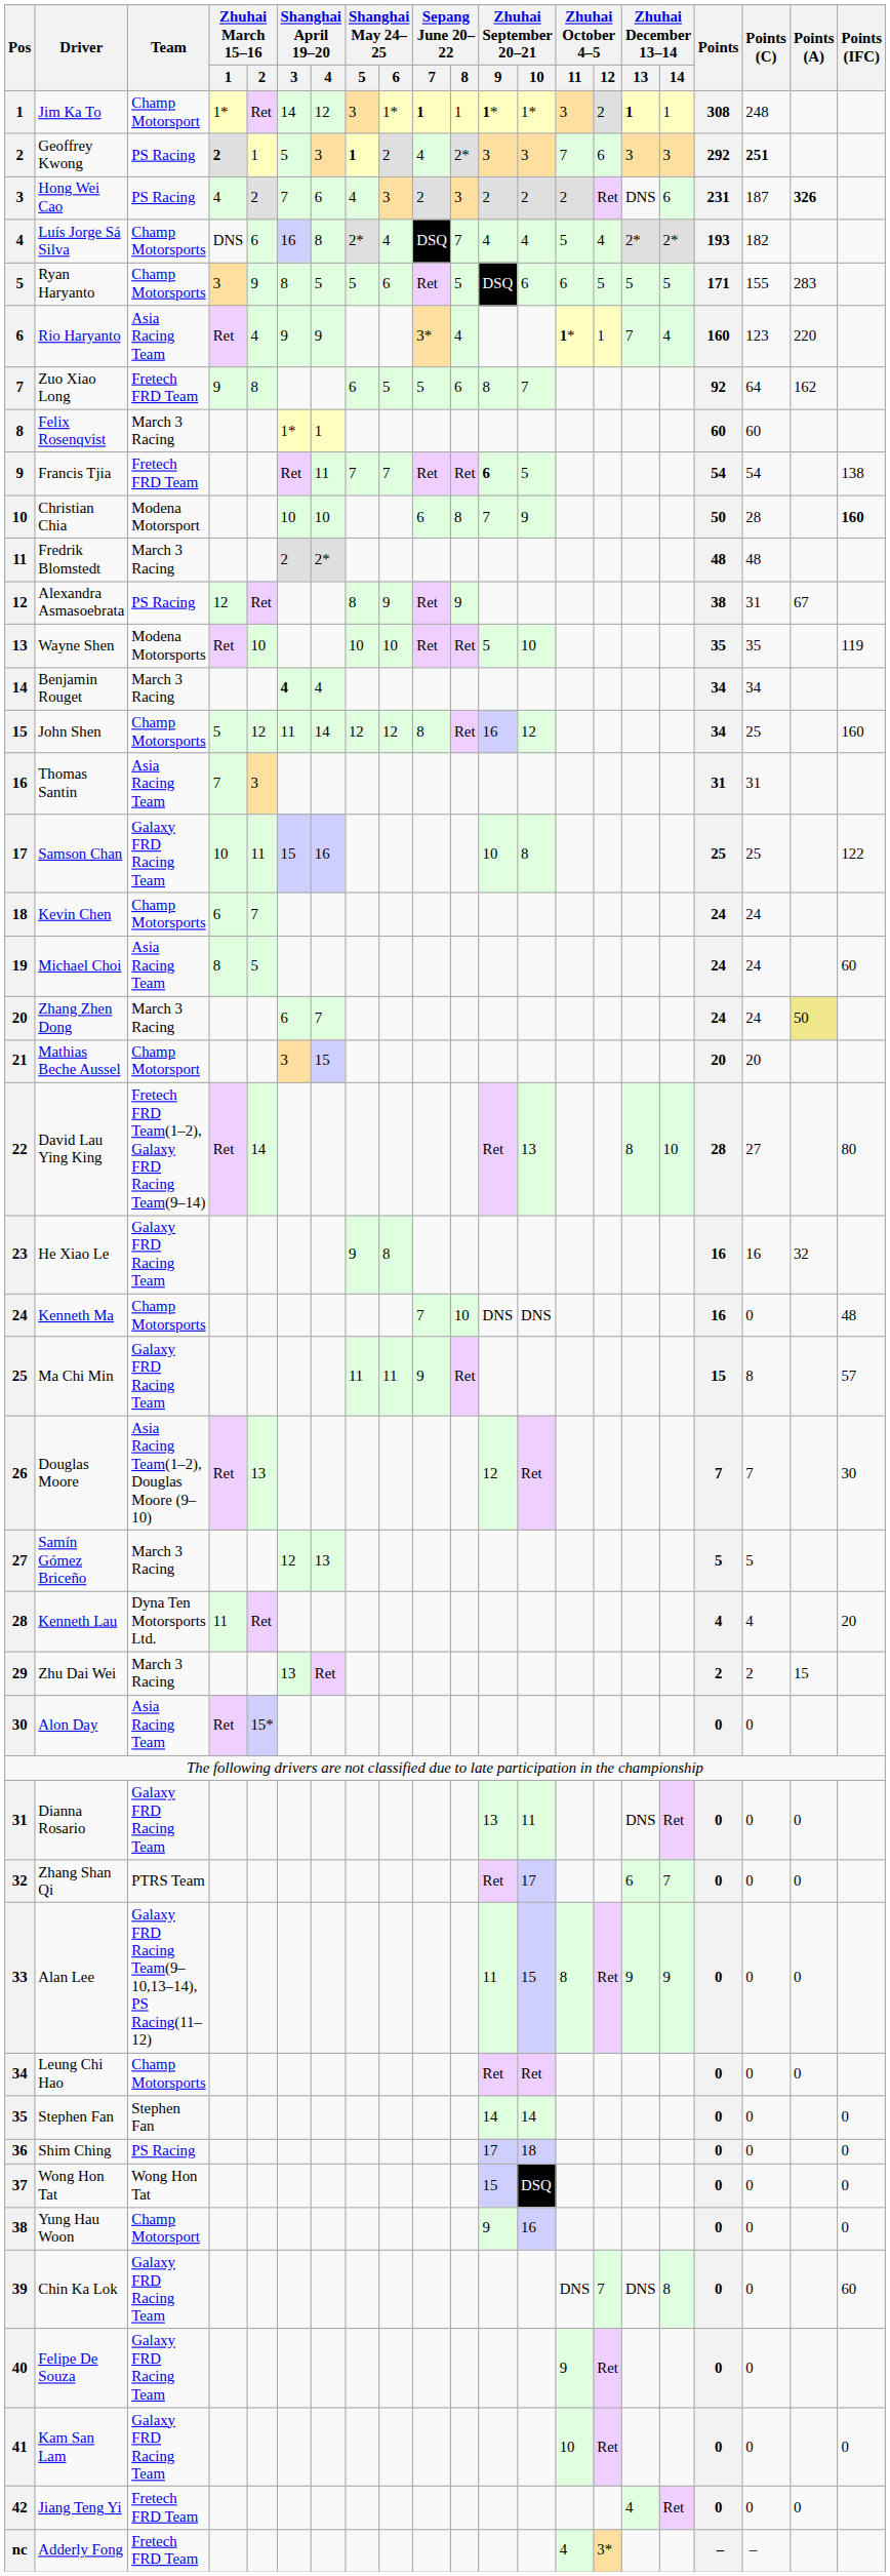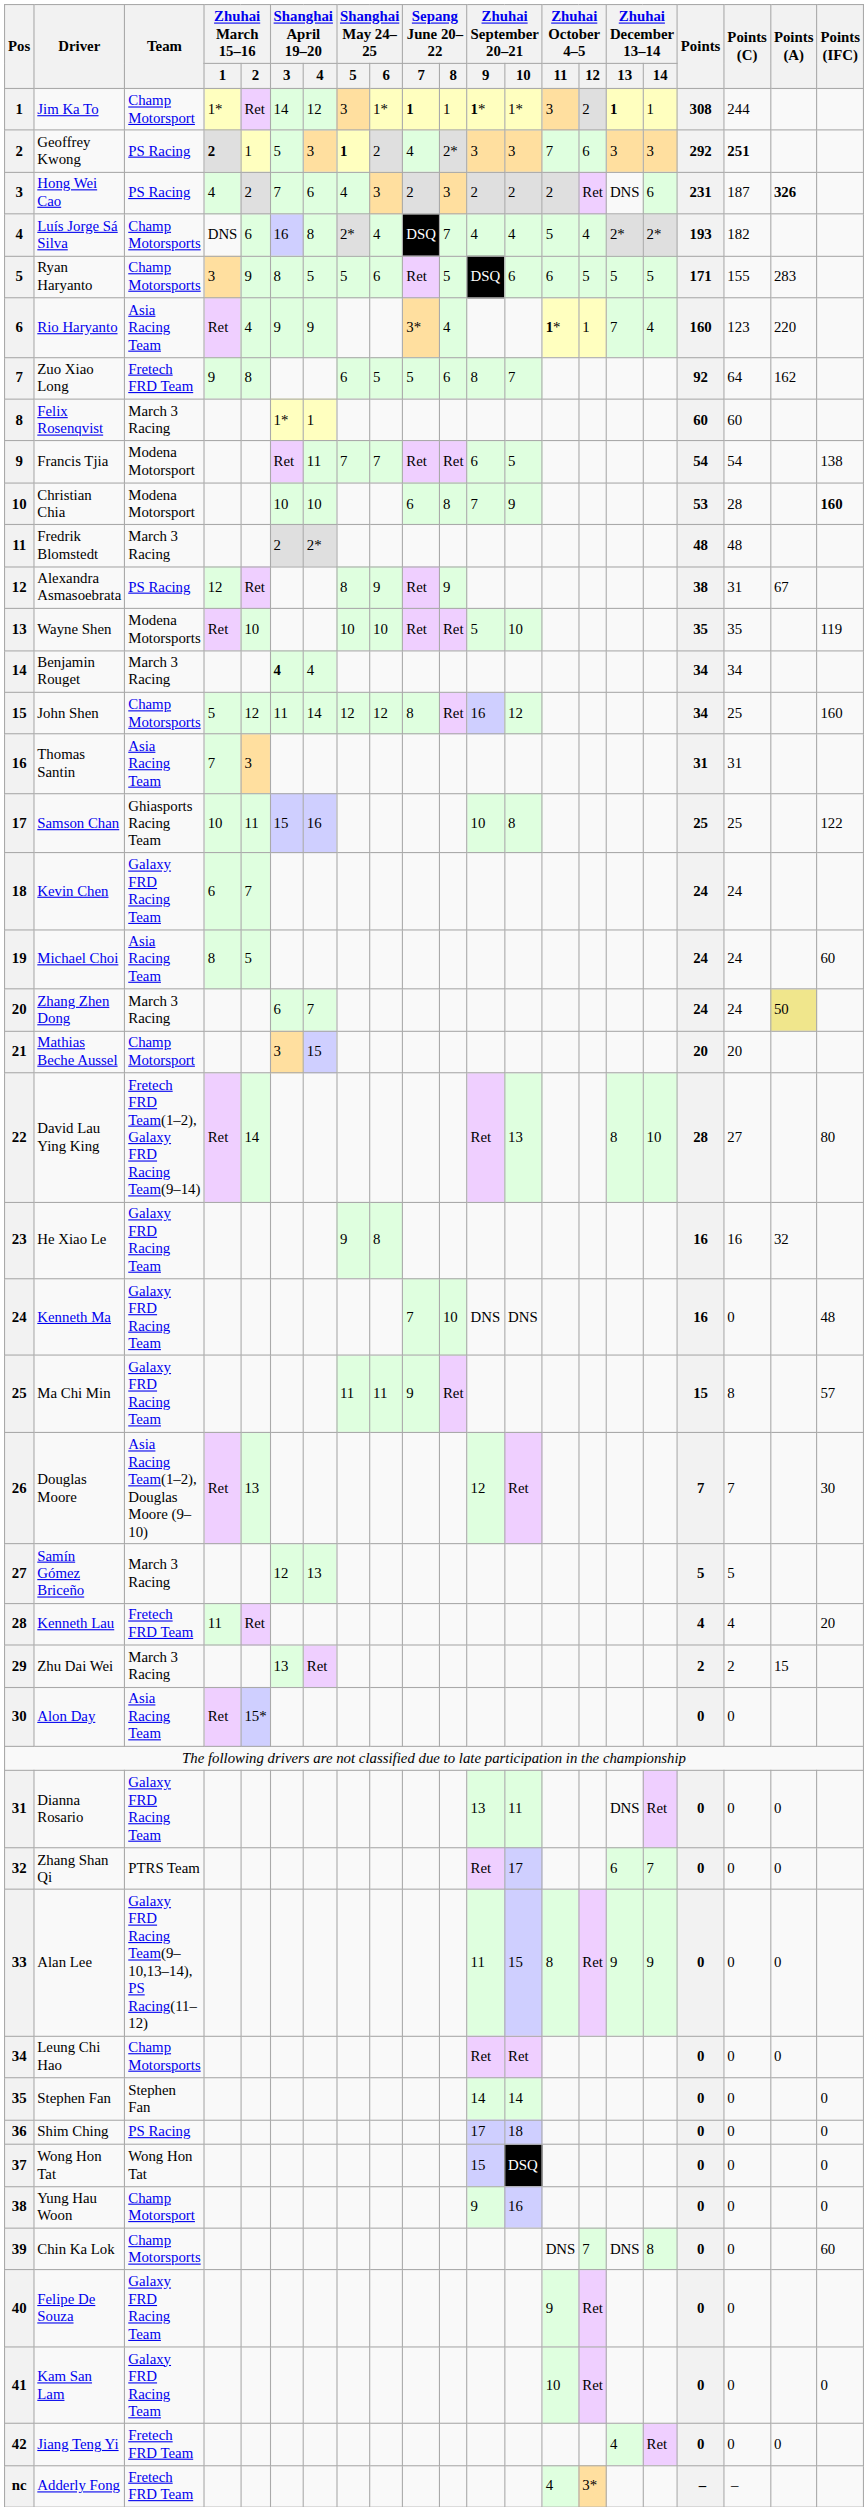Jim Ka To | Points (C): 248 -> 244
Francis Tjia | Team: Fretech FRD Team -> Modena Motorsport
Francis Tjia | Zhuhai September 20–21 / 9: bold -> normal
Christian Chia | Points: 50 -> 53
Samson Chan | Team: Galaxy FRD Racing Team -> Ghiasports Racing Team
Kevin Chen | Team: Champ Motorsports -> Galaxy FRD Racing Team
Kenneth Ma | Team: Champ Motorsports -> Galaxy FRD Racing Team
Kenneth Lau | Team: Dyna Ten Motorsports Ltd. -> Fretech FRD Team
Chin Ka Lok | Team: Galaxy FRD Racing Team -> Champ Motorsports
